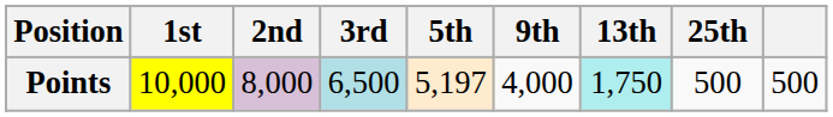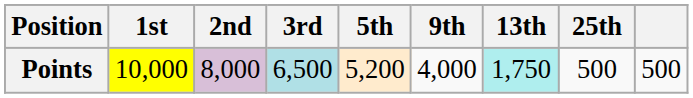Points | 5th: 5,197 -> 5,200
